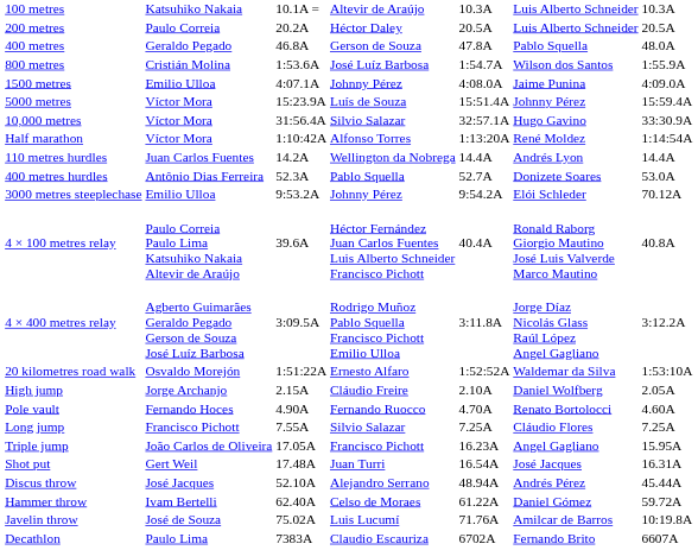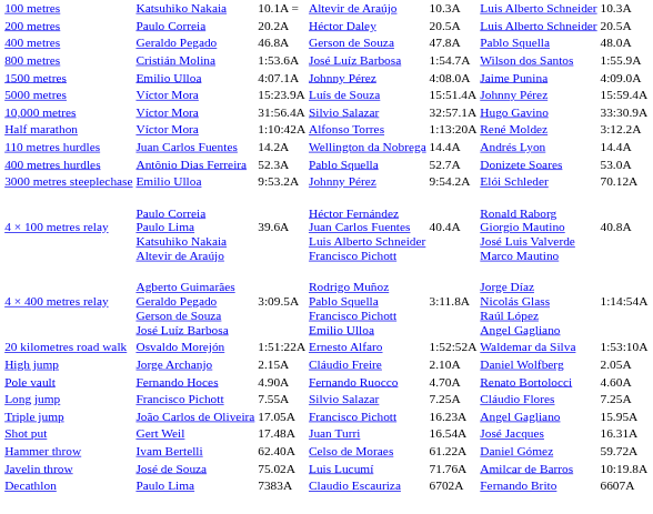Half marathon | column 7: 1:14:54A -> 3:12.2A
4 × 400 metres relay | column 7: 3:12.2A -> 1:14:54A
- row: Discus throw | José Jacques | 52.10A | Alejandro Serrano | 48.94A | Andrés Pérez | 45.44A
